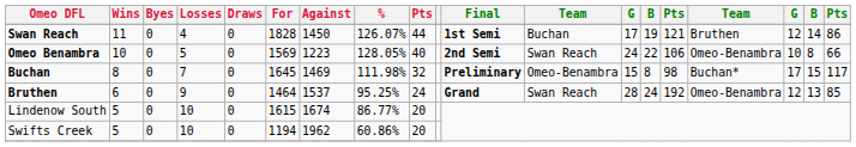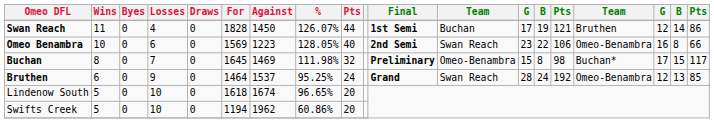Omeo Benambra | Losses: 5 -> 6
Omeo Benambra | column 13: 24 -> 23
Omeo Benambra | column 17: 10 -> 16
Lindenow South | For: 1615 -> 1618
Lindenow South | %: 86.77% -> 96.65%
